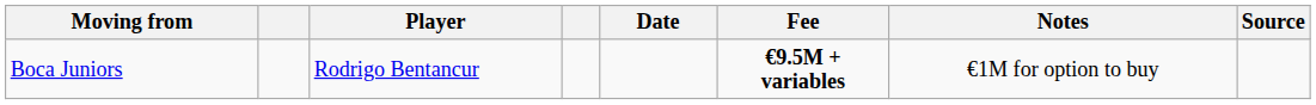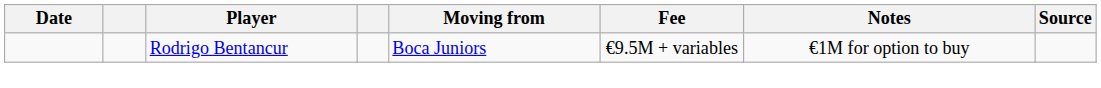columns swapped: Date <-> Moving from
Rodrigo Bentancur | Fee: bold -> normal
